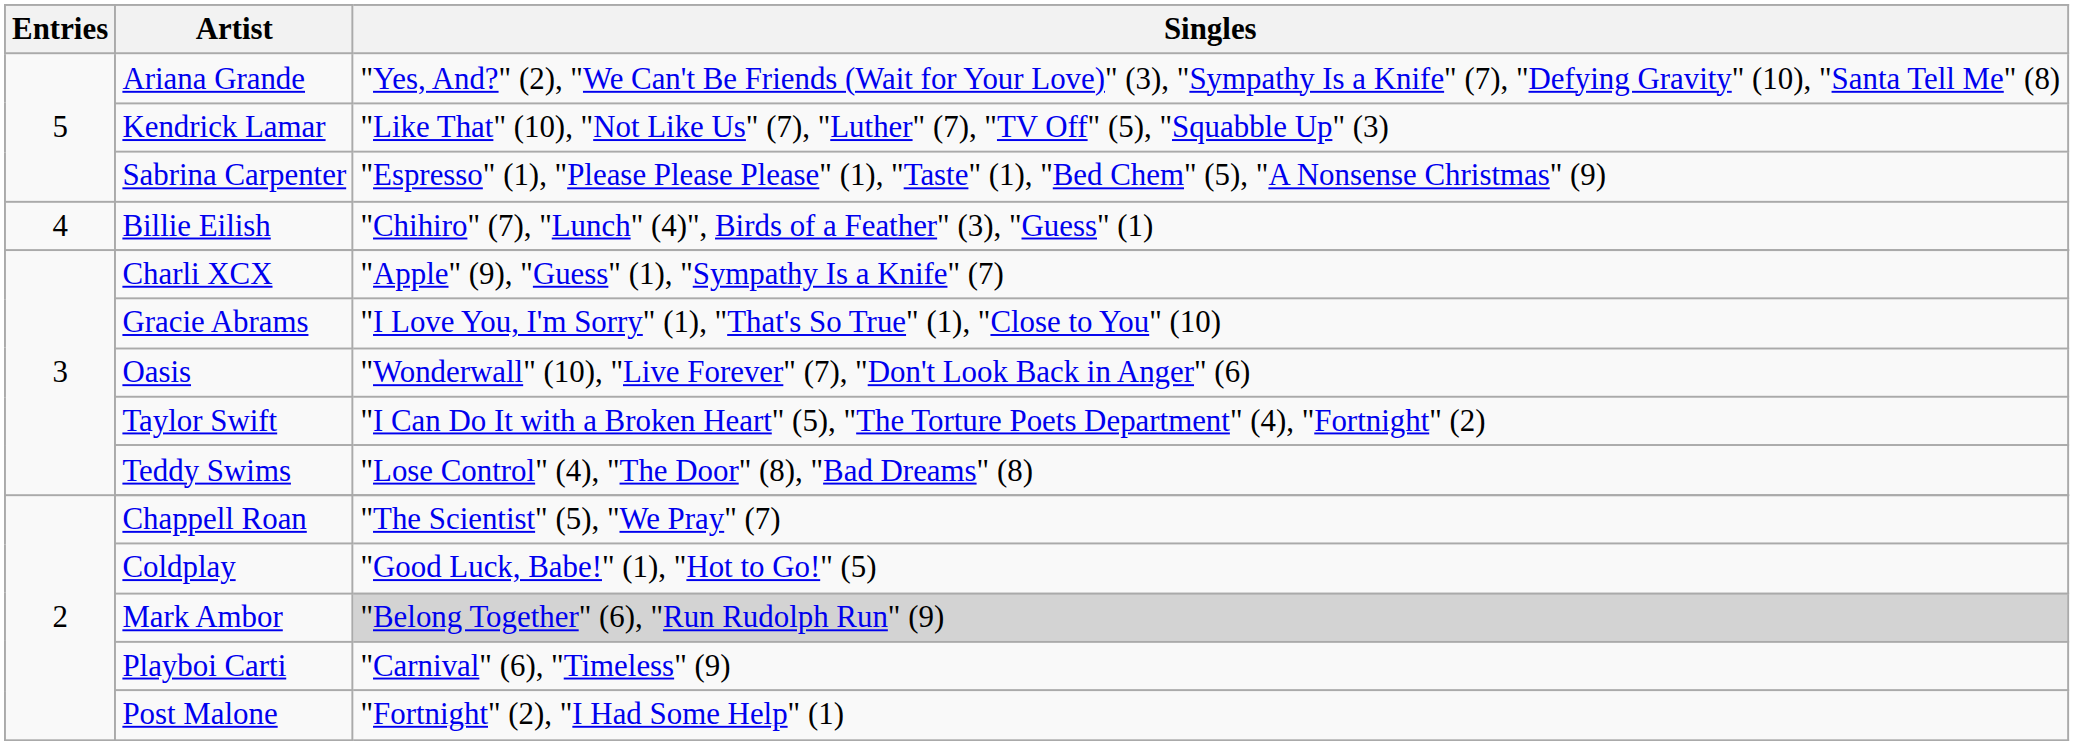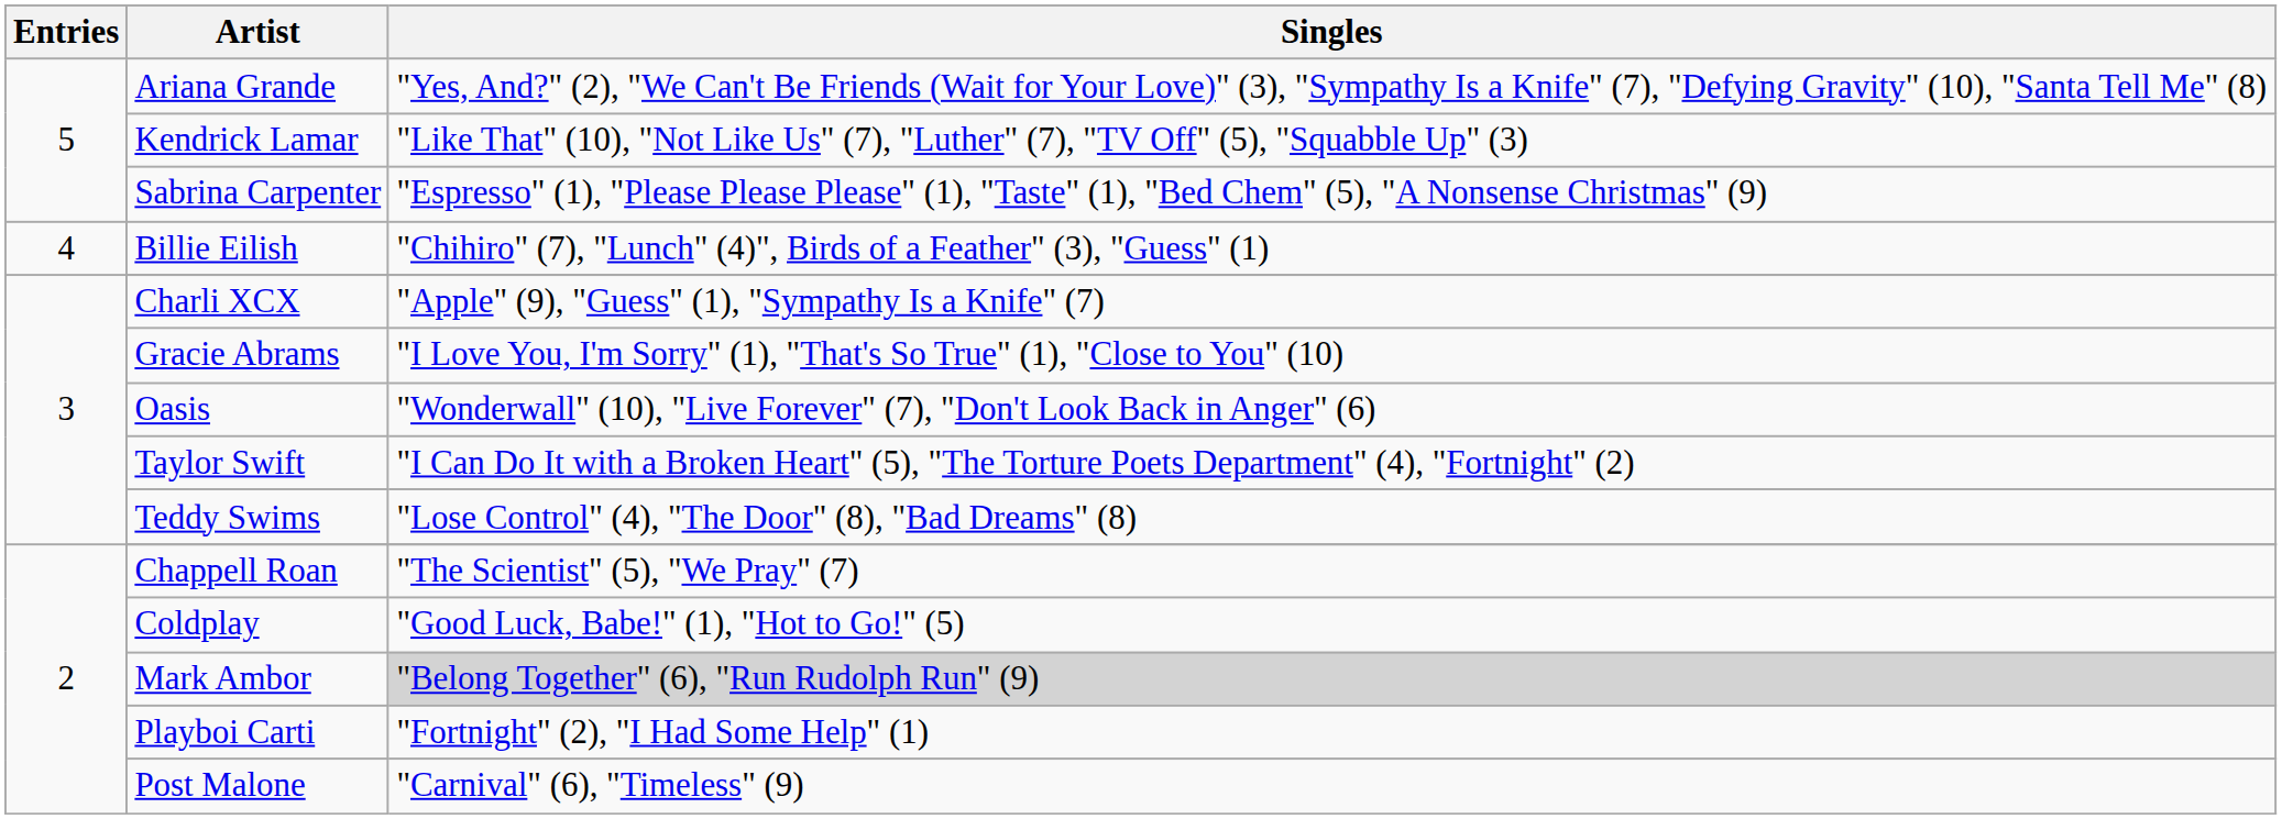Playboi Carti | Singles: "Carnival" (6), "Timeless" (9) -> "Fortnight" (2), "I Had Some Help" (1)
Post Malone | Singles: "Fortnight" (2), "I Had Some Help" (1) -> "Carnival" (6), "Timeless" (9)
